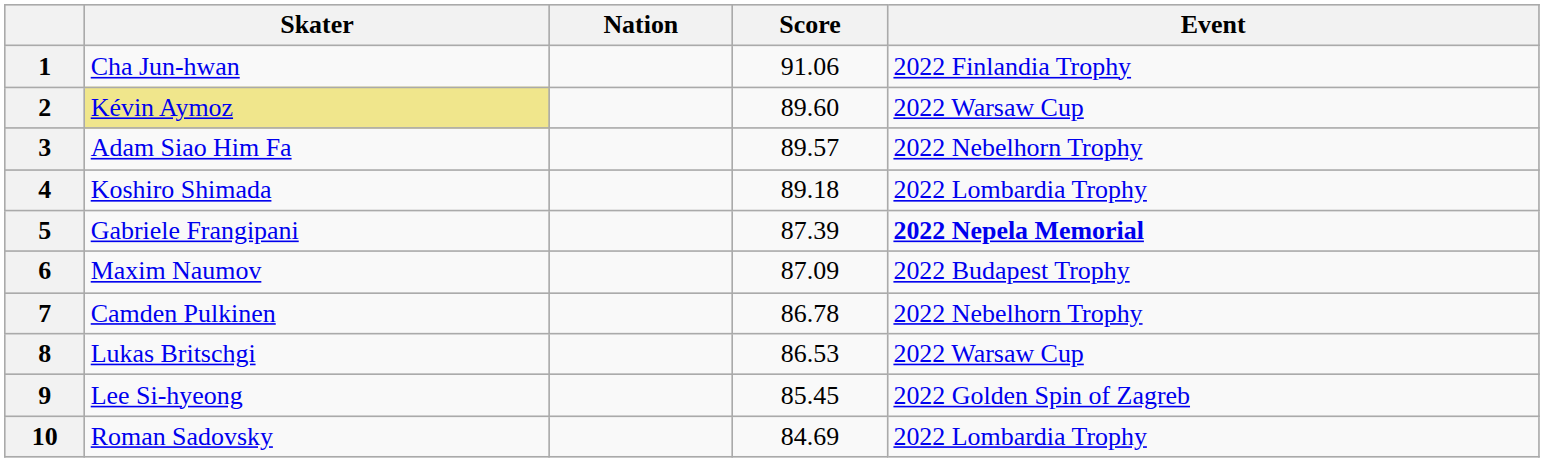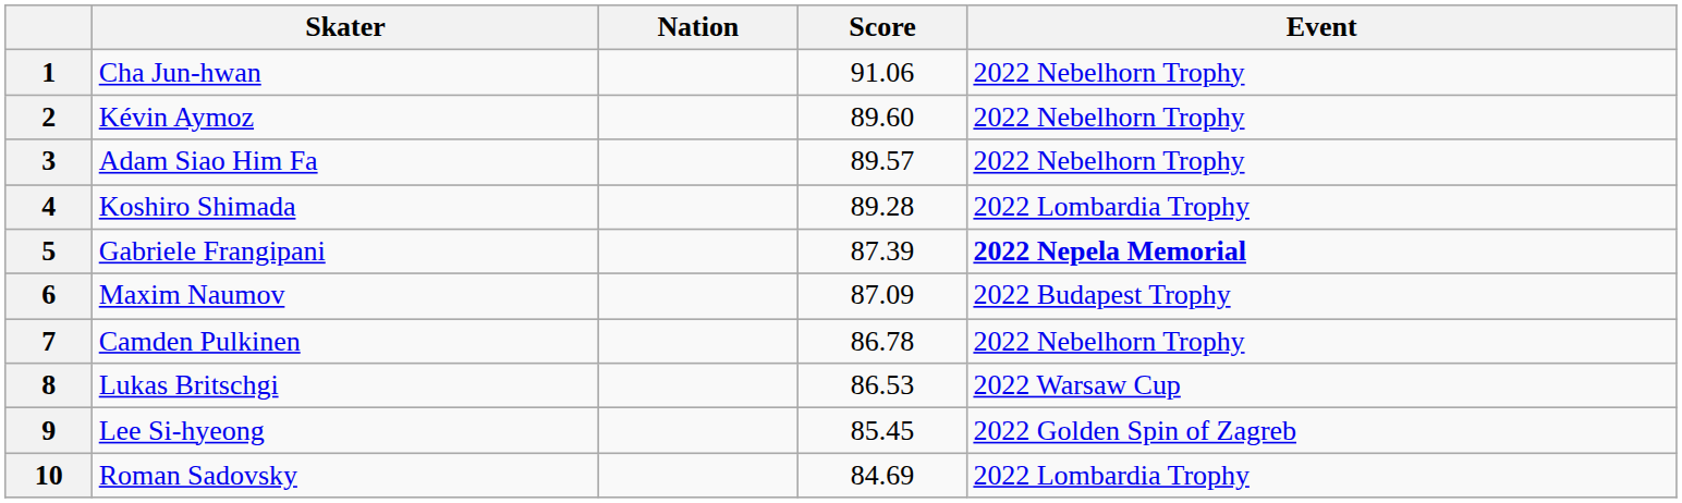1 | Event: 2022 Finlandia Trophy -> 2022 Nebelhorn Trophy
2 | Skater: khaki background -> no background
2 | Event: 2022 Warsaw Cup -> 2022 Nebelhorn Trophy
4 | Score: 89.18 -> 89.28
